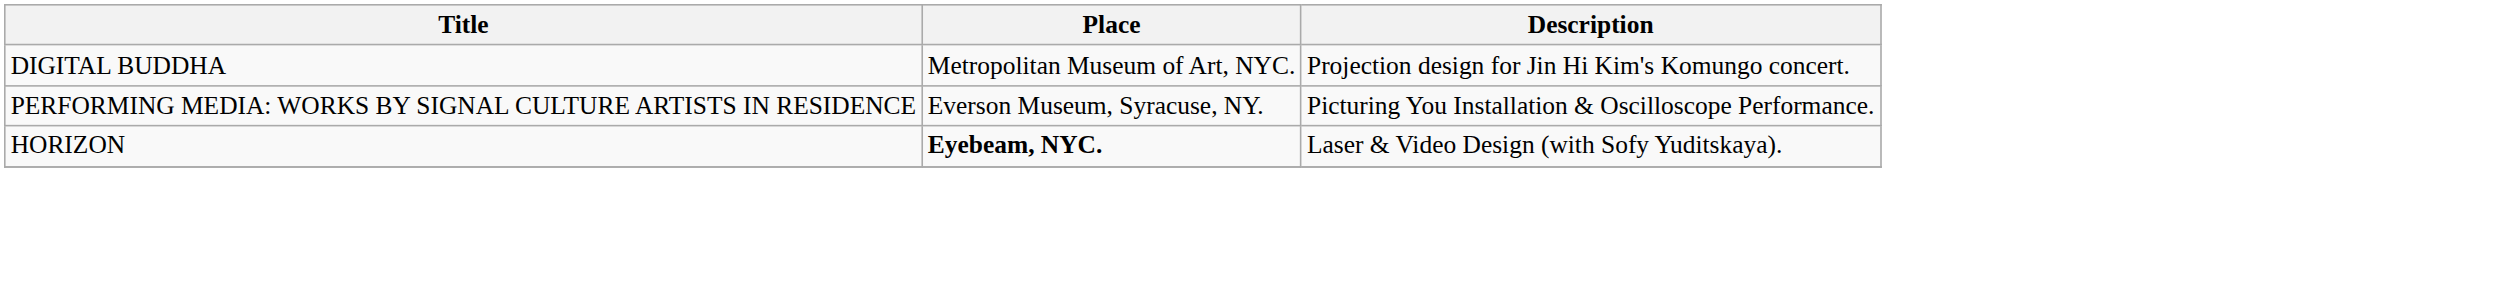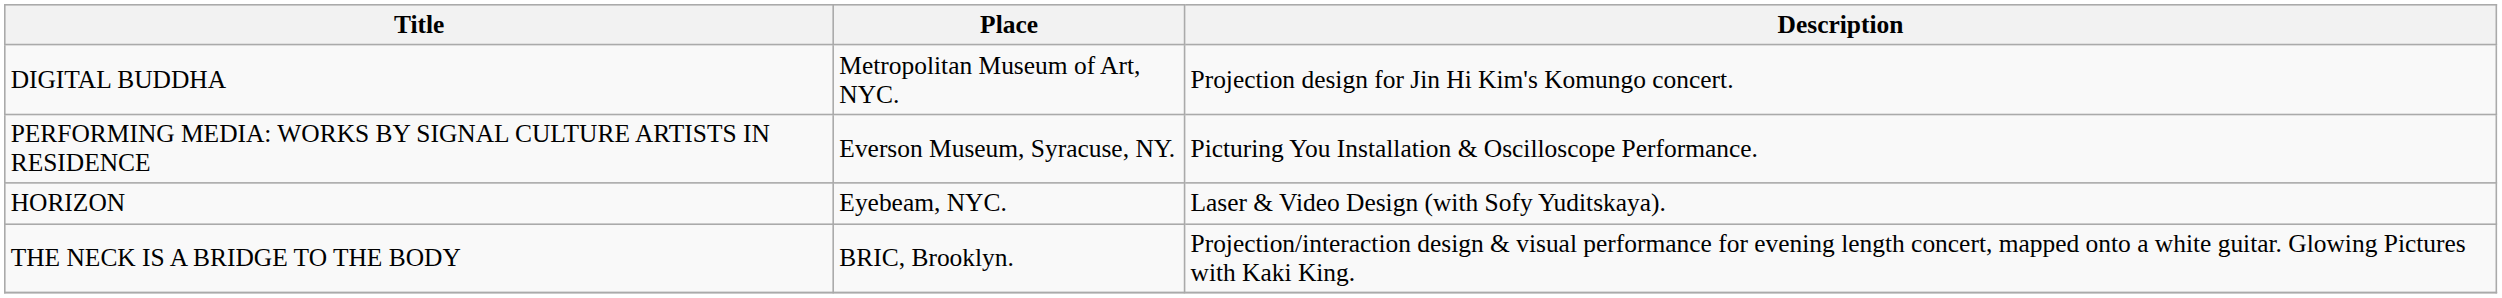HORIZON | Place: bold -> normal
+ row: THE NECK IS A BRIDGE TO THE BODY | BRIC, Brooklyn. | Projection/interaction design & visual performance for evening length concert, mapped onto a white guitar. Glowing Pictures with Kaki King.
